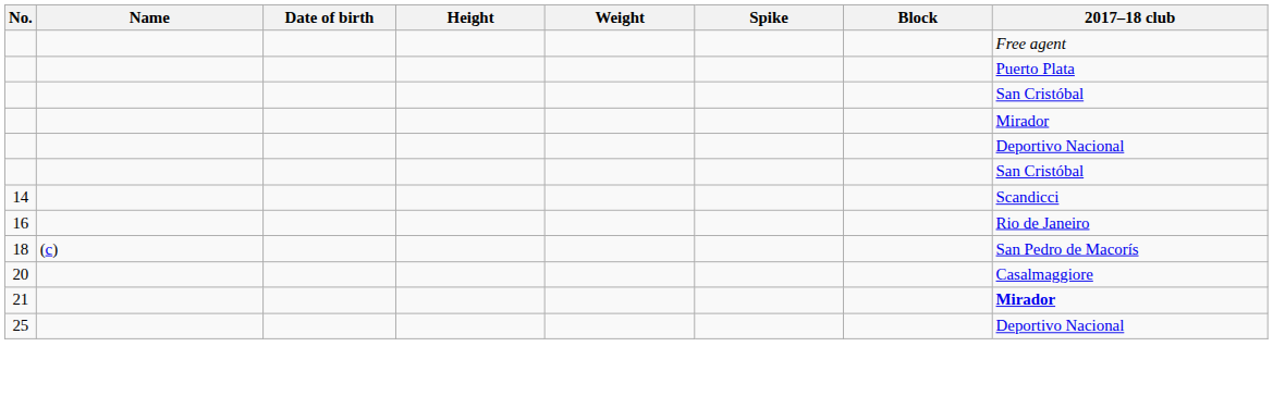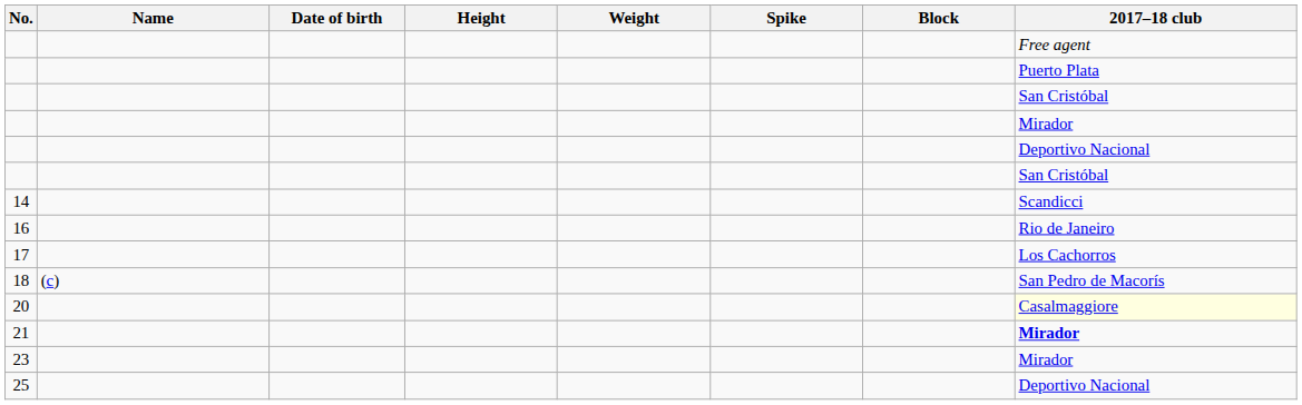+ row: 17 | Los Cachorros
20 | 2017–18 club: no background -> lightyellow background
+ row: 23 | Mirador
